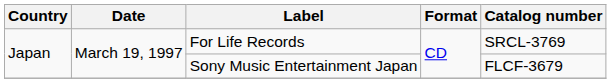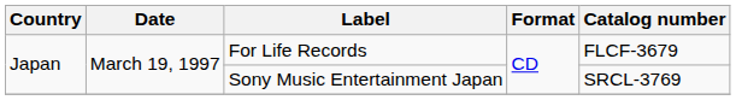For Life Records | Catalog number: SRCL-3769 -> FLCF-3679
Sony Music Entertainment Japan | Catalog number: FLCF-3679 -> SRCL-3769
